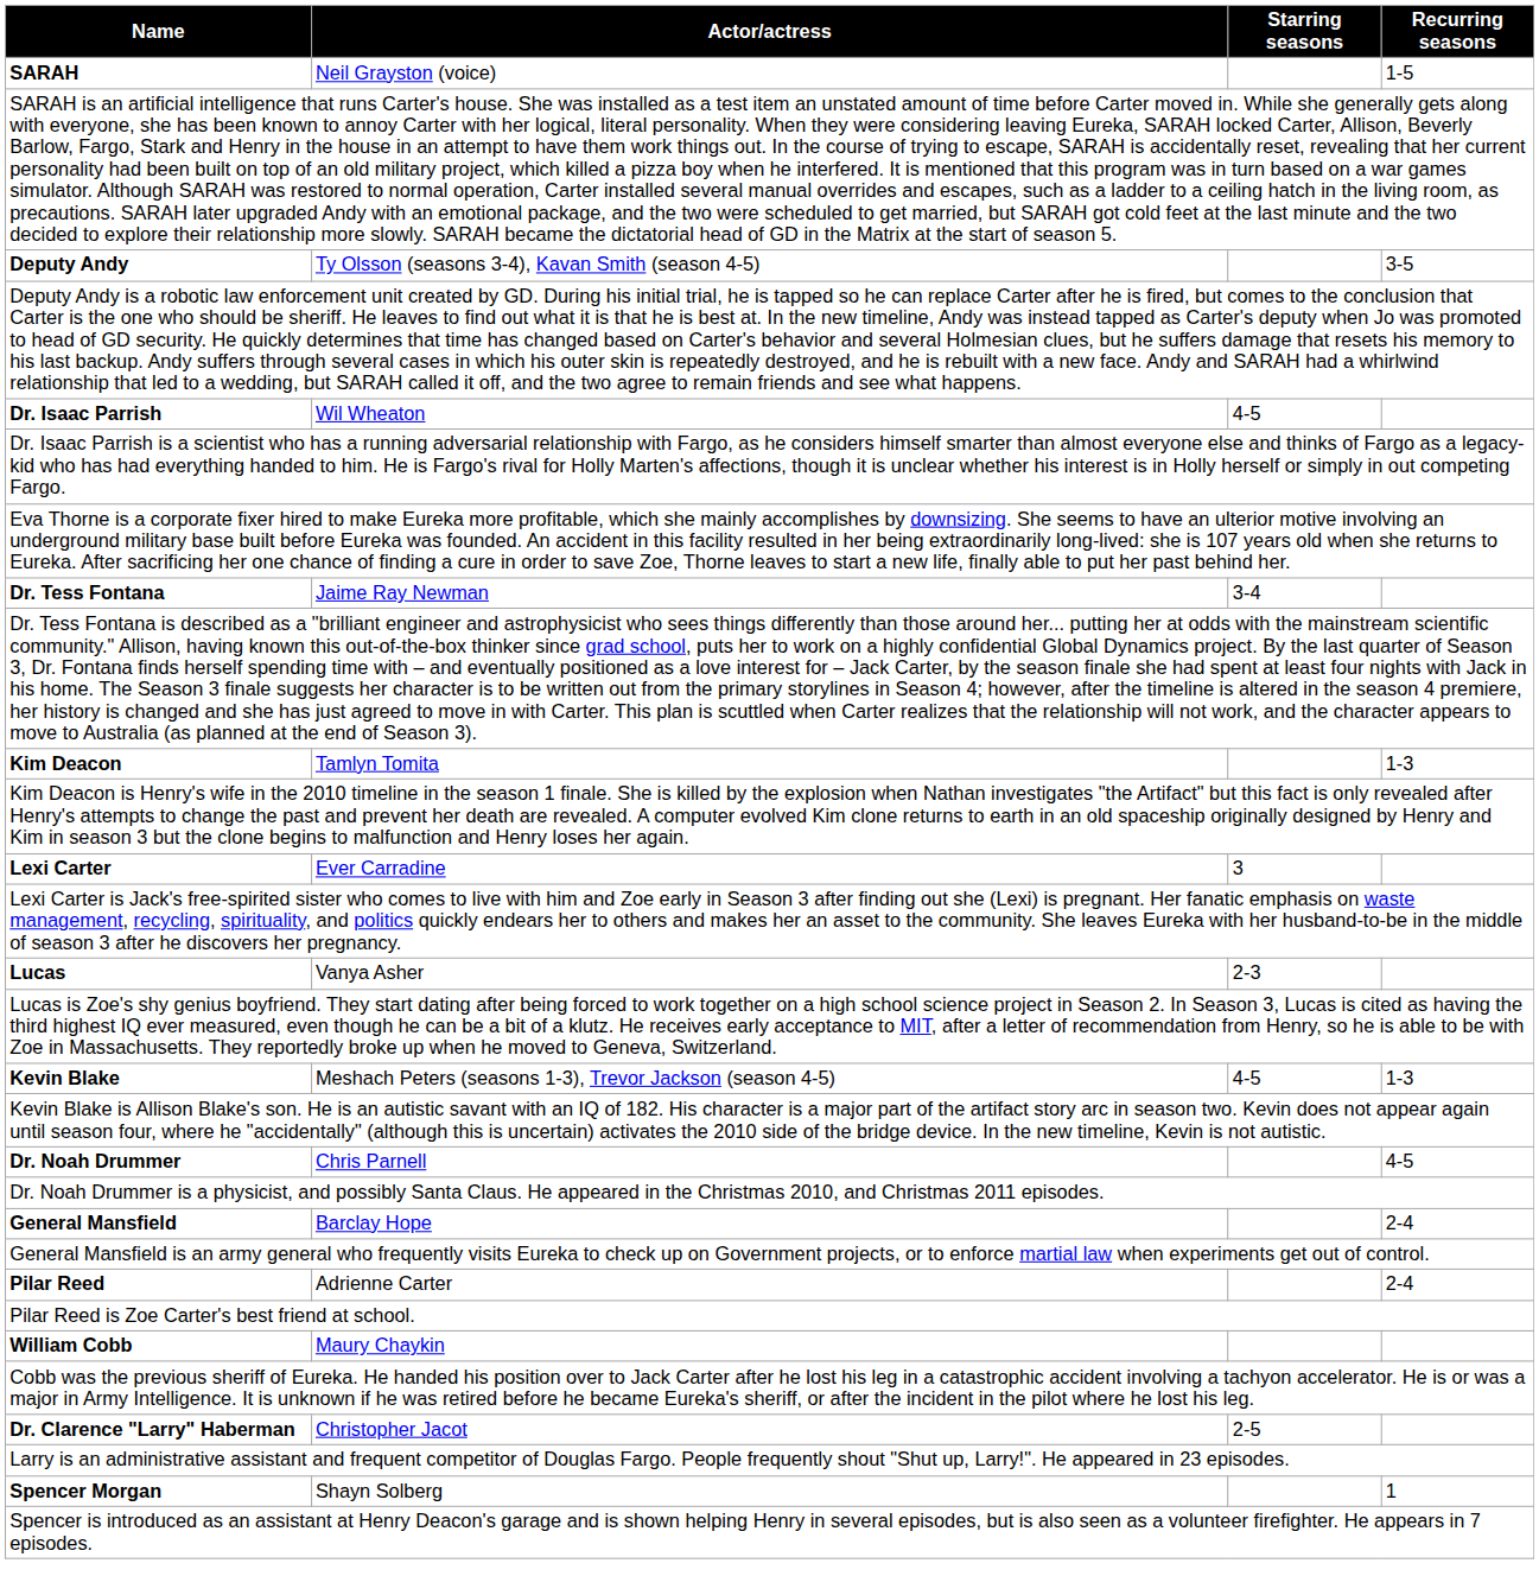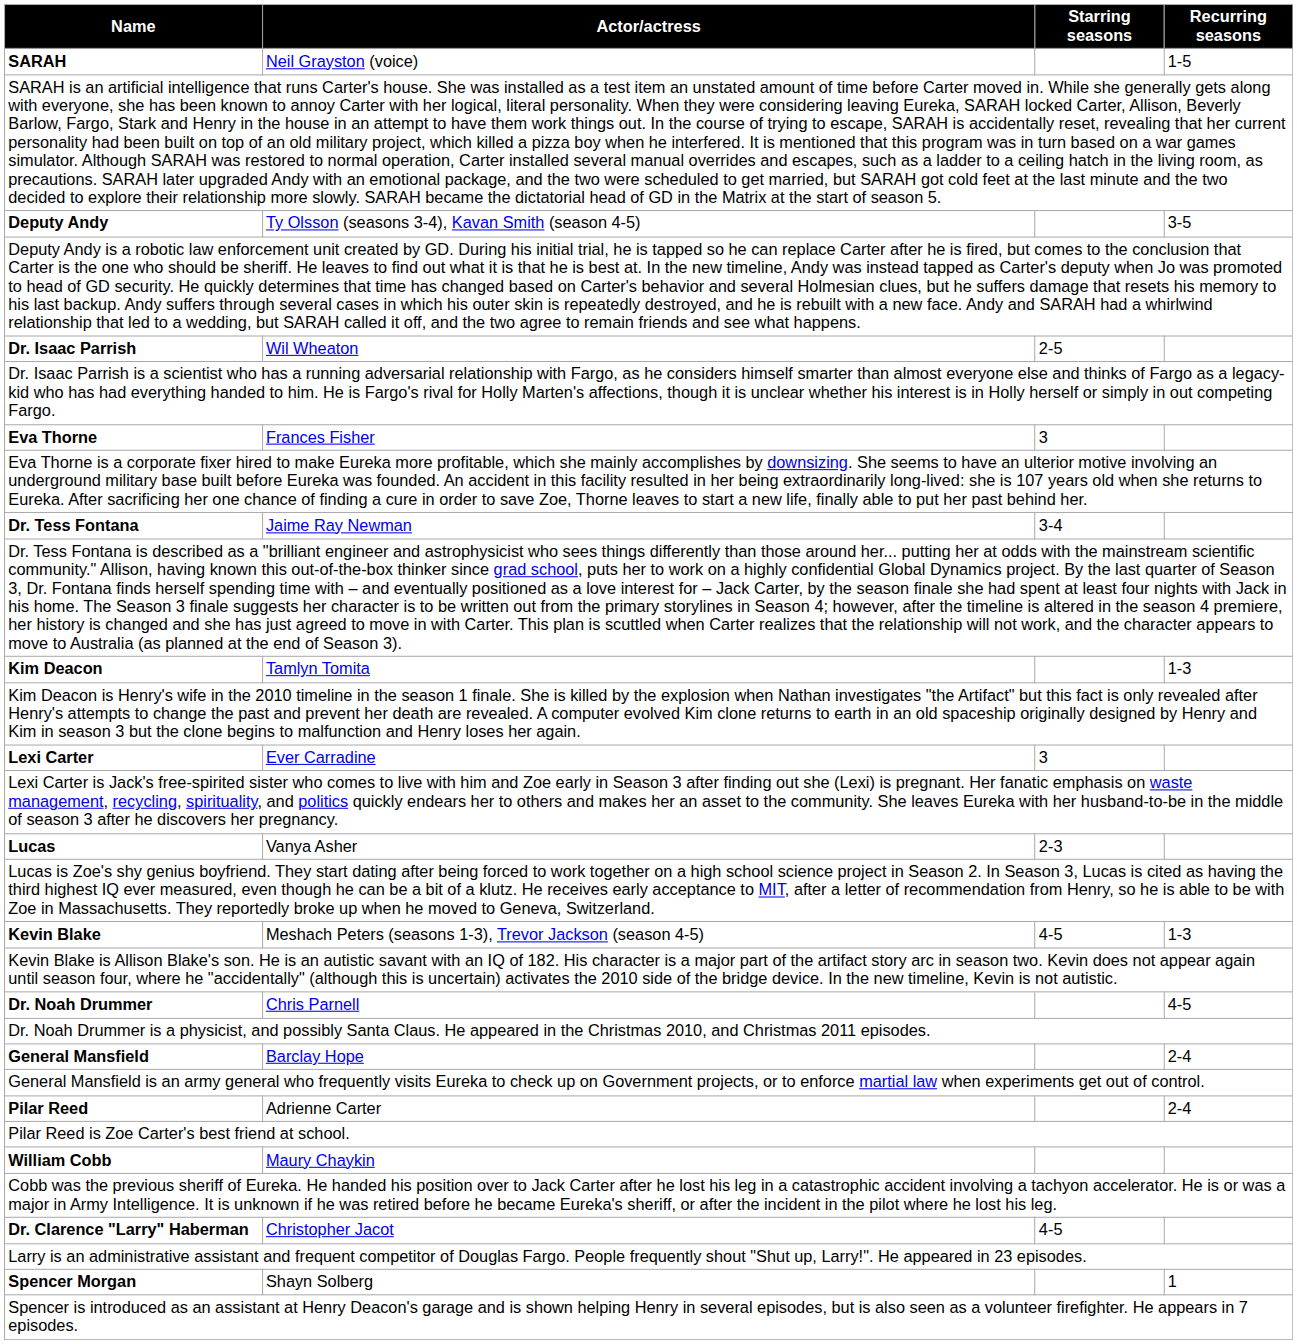Dr. Isaac Parrish | Starring seasons: 4-5 -> 2-5
+ row: Eva Thorne | Frances Fisher | 3
Dr. Clarence "Larry" Haberman | Starring seasons: 2-5 -> 4-5
